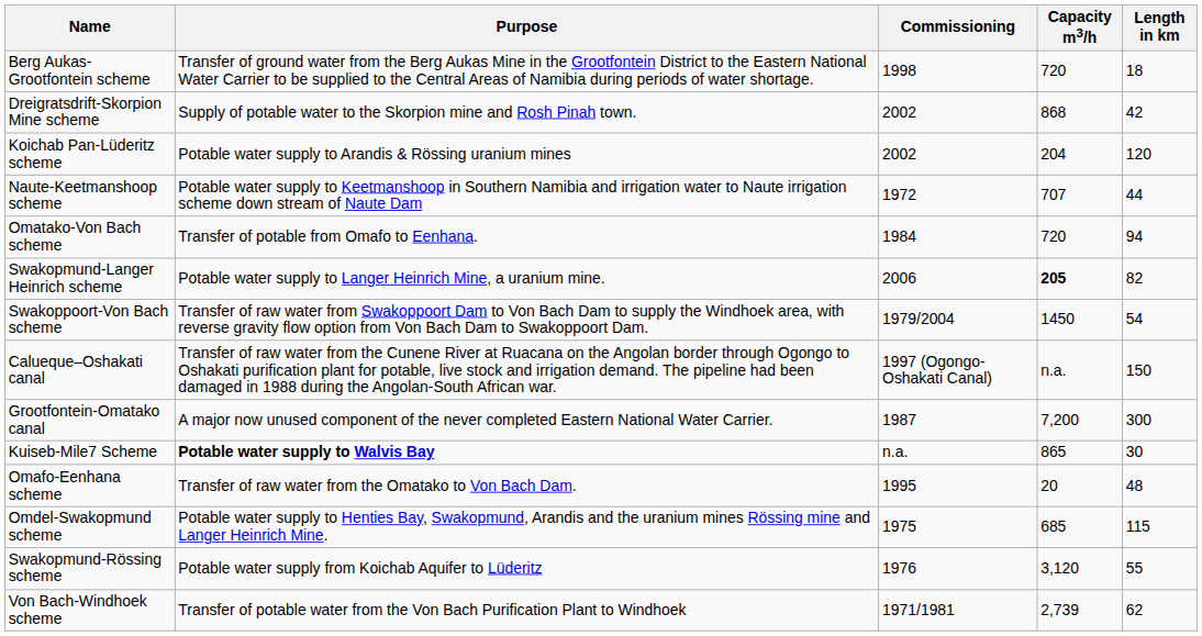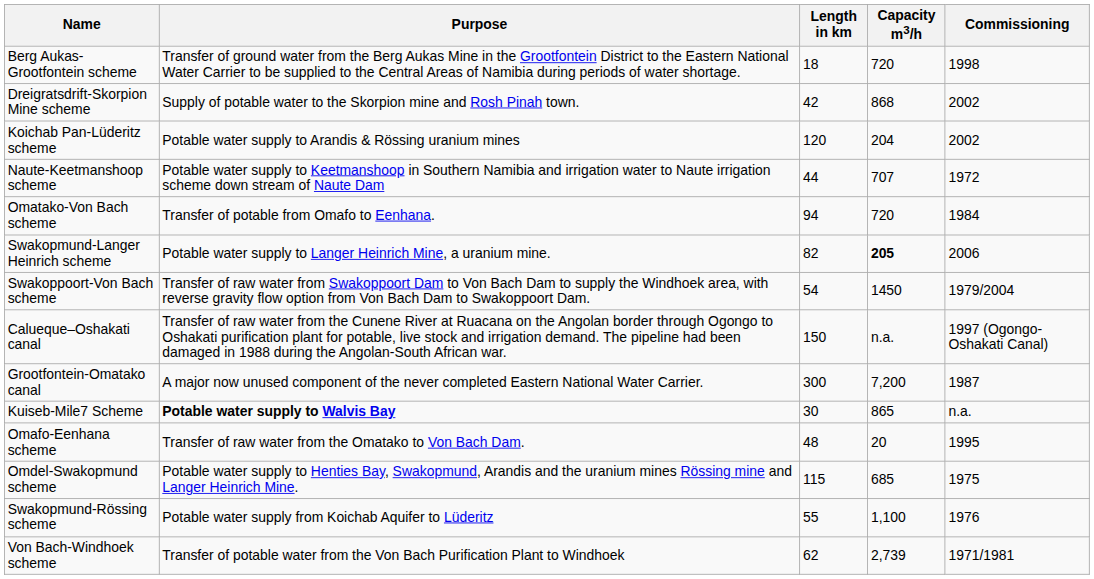columns swapped: Length in km <-> Commissioning
Swakopmund-Rössing scheme | Capacity m3/h: 3,120 -> 1,100
